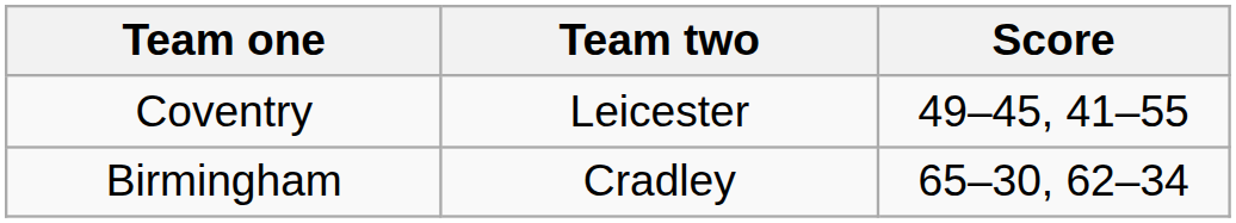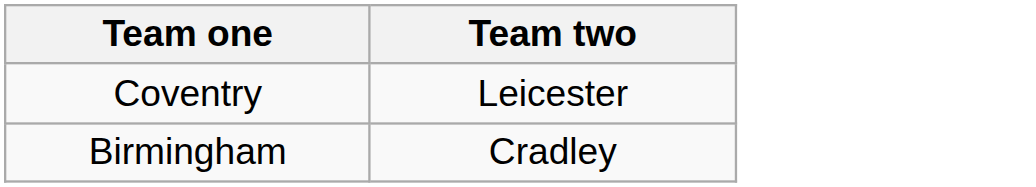- column: Score | 49–45, 41–55 | 65–30, 62–34
